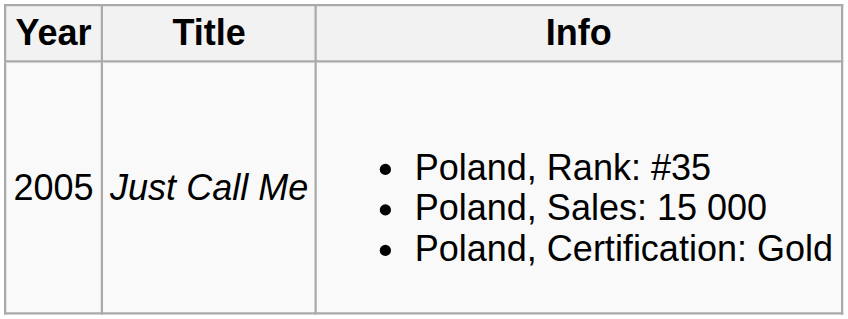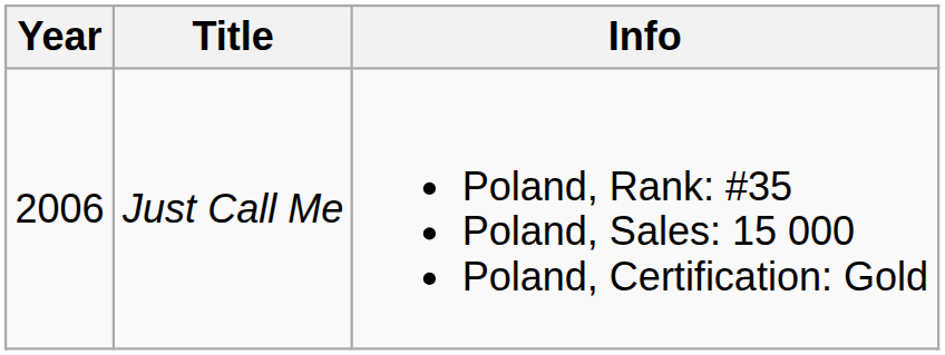Just Call Me | Year: 2005 -> 2006
